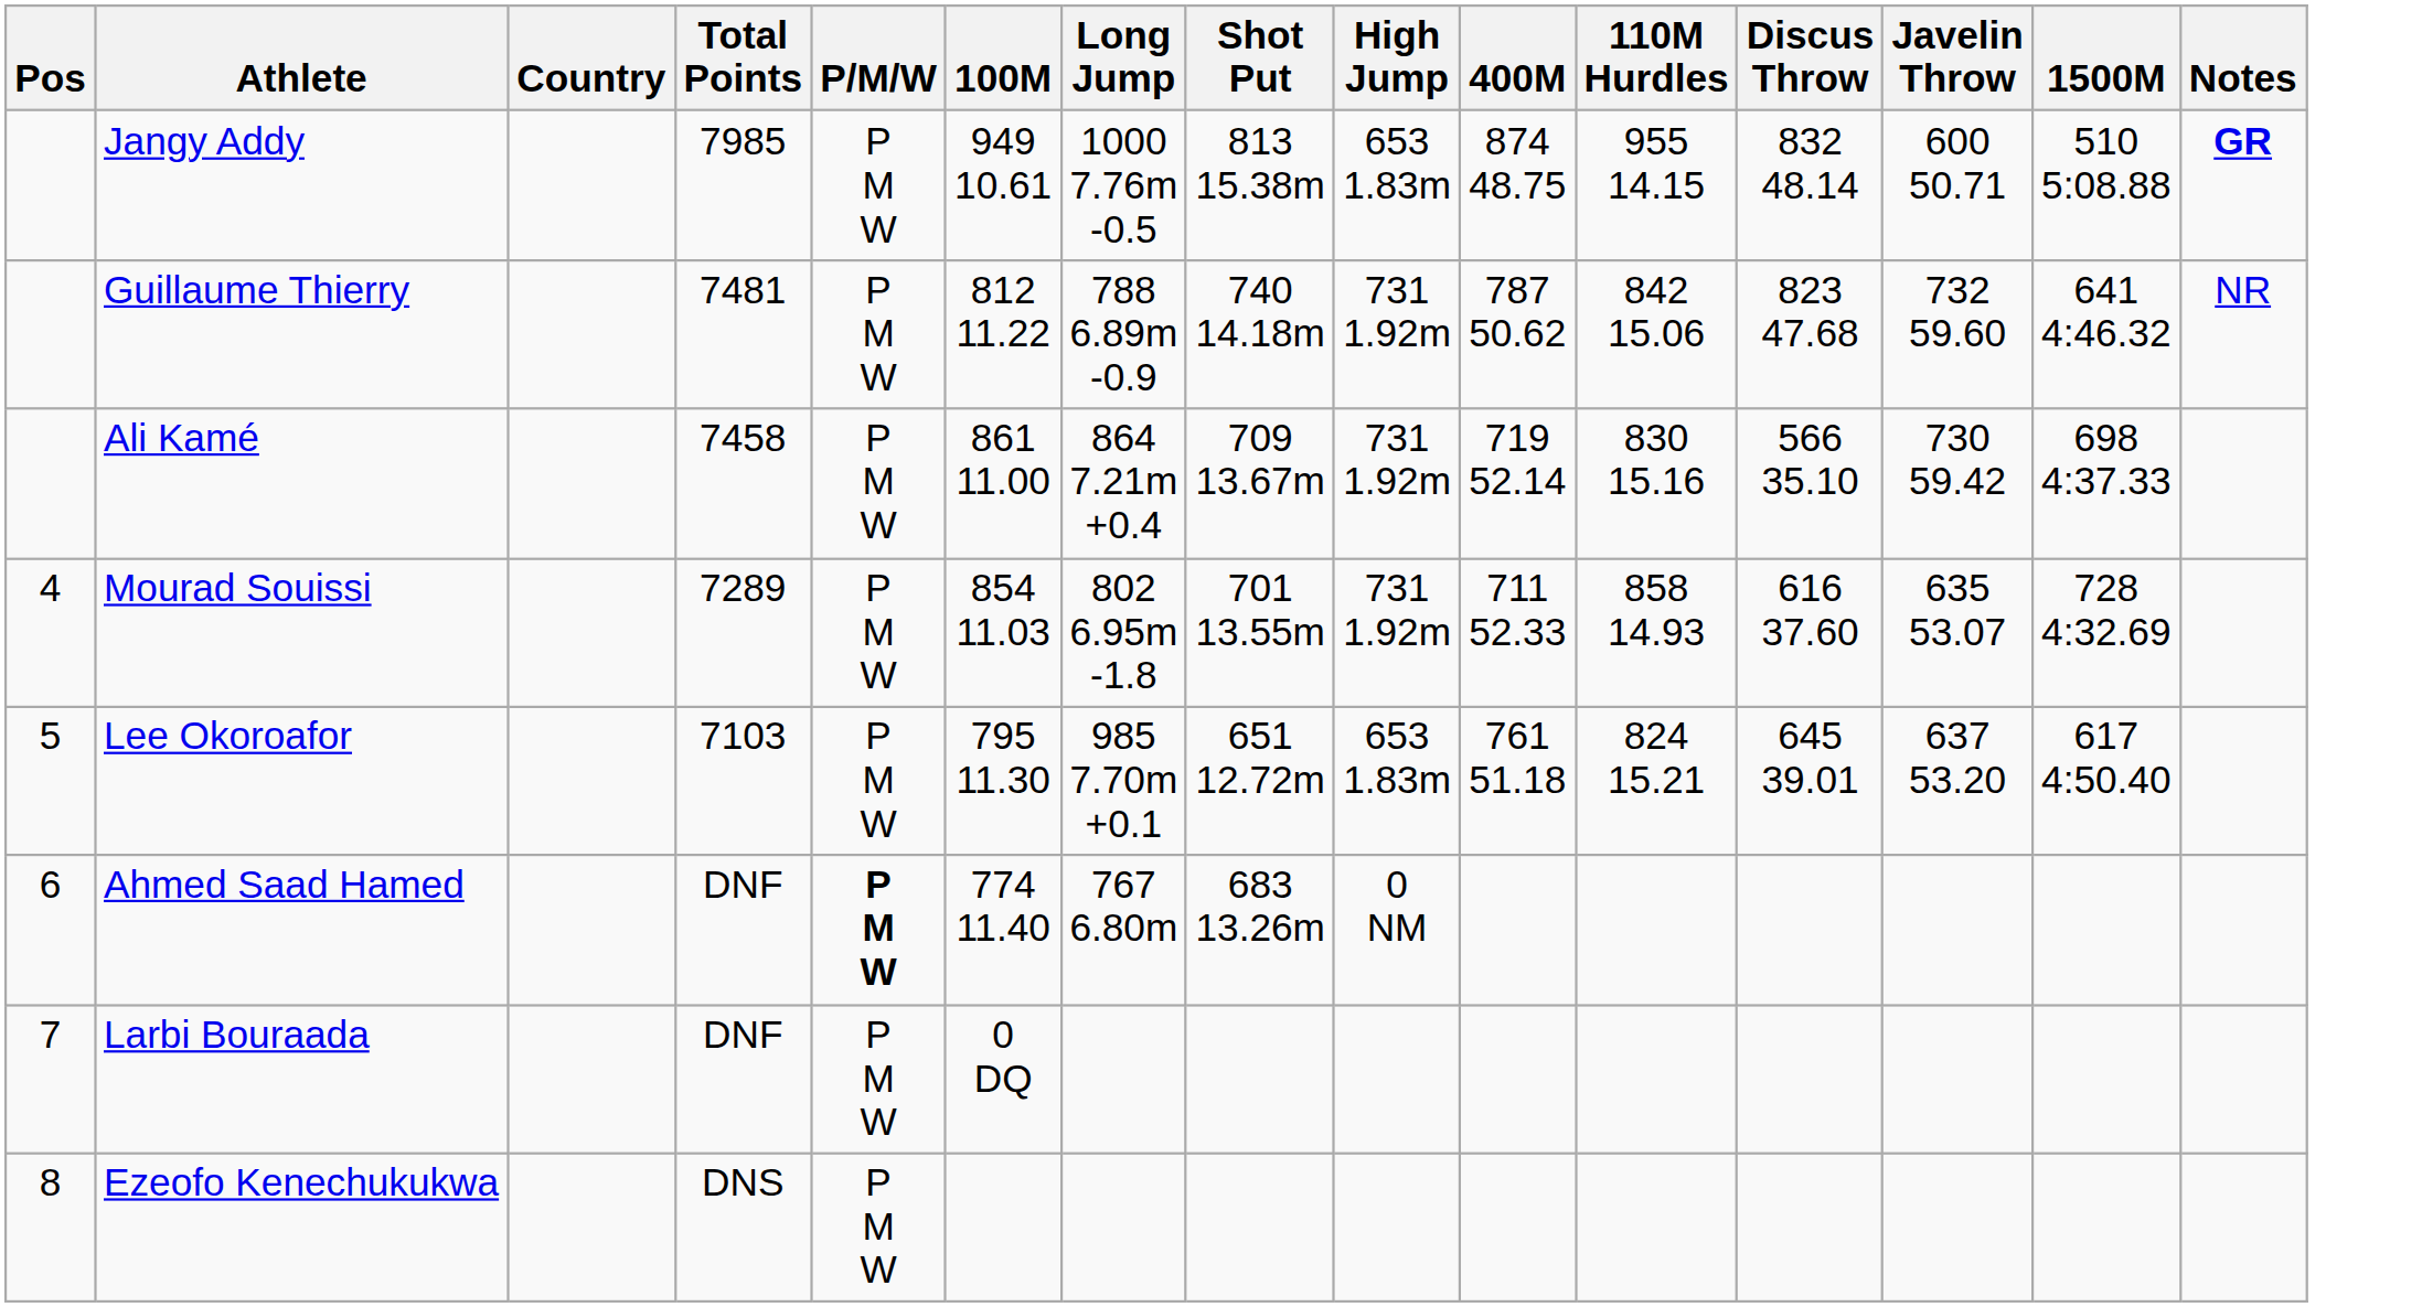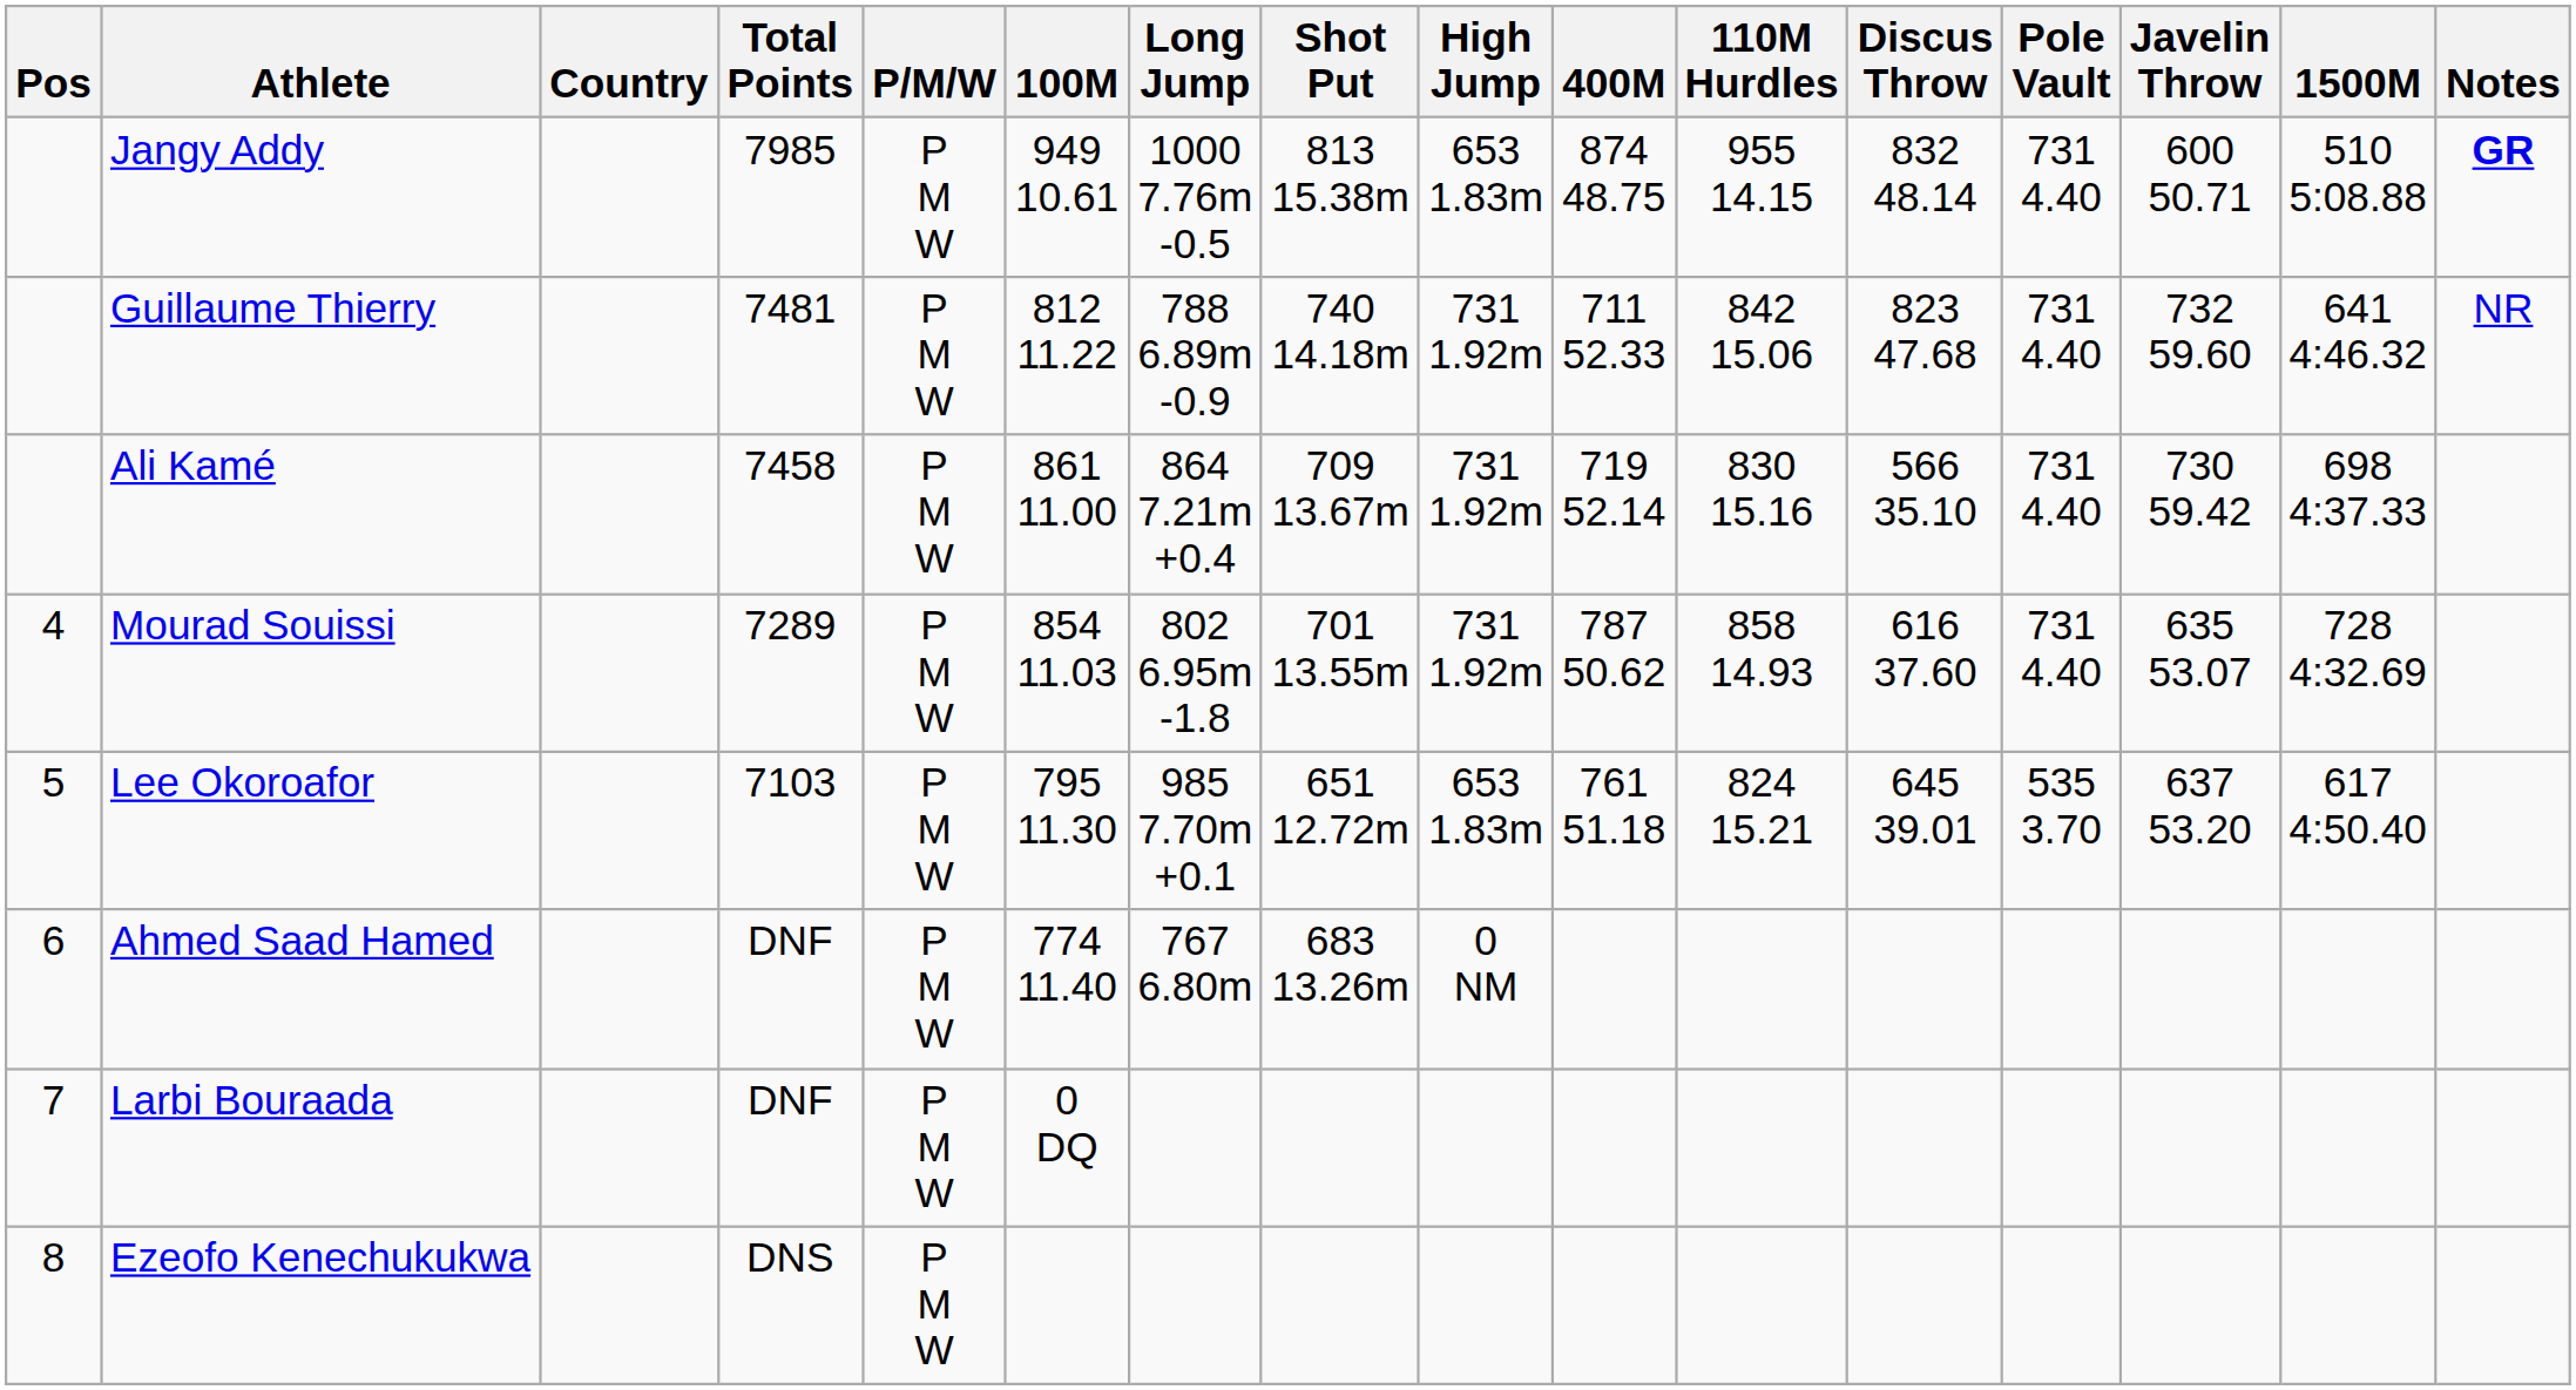+ column: Pole Vault | 731 4.40 | 731 4.40 | 731 4.40 | 731 4.40 | 535 3.70
Guillaume Thierry | 400M: 787 50.62 -> 711 52.33
Mourad Souissi | 400M: 711 52.33 -> 787 50.62
Ahmed Saad Hamed | P/M/W: bold -> normal
